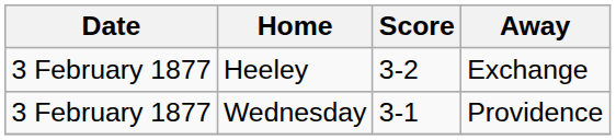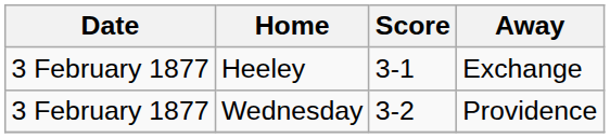Heeley | Score: 3-2 -> 3-1
Wednesday | Score: 3-1 -> 3-2
